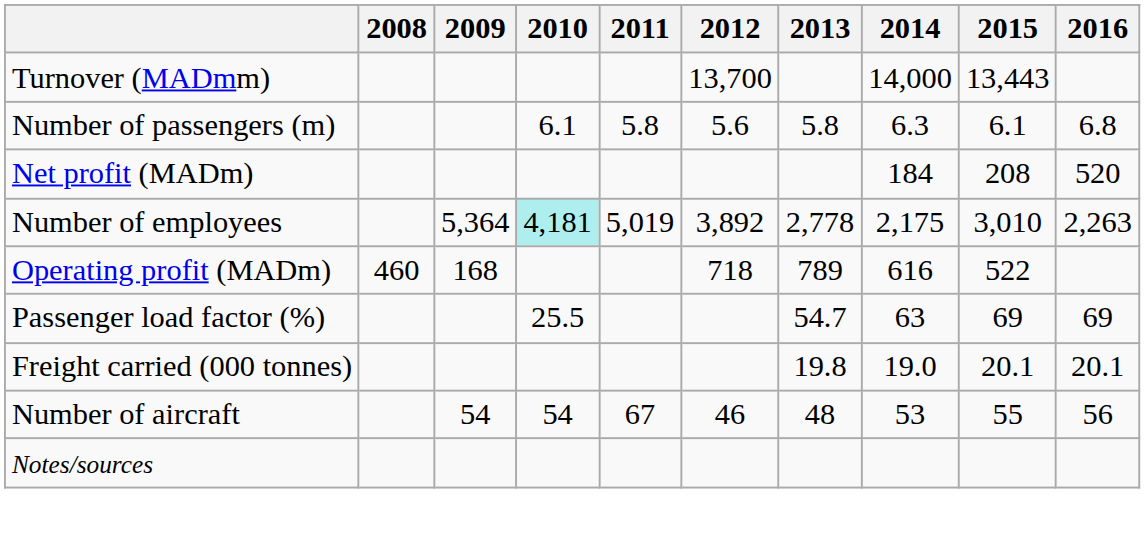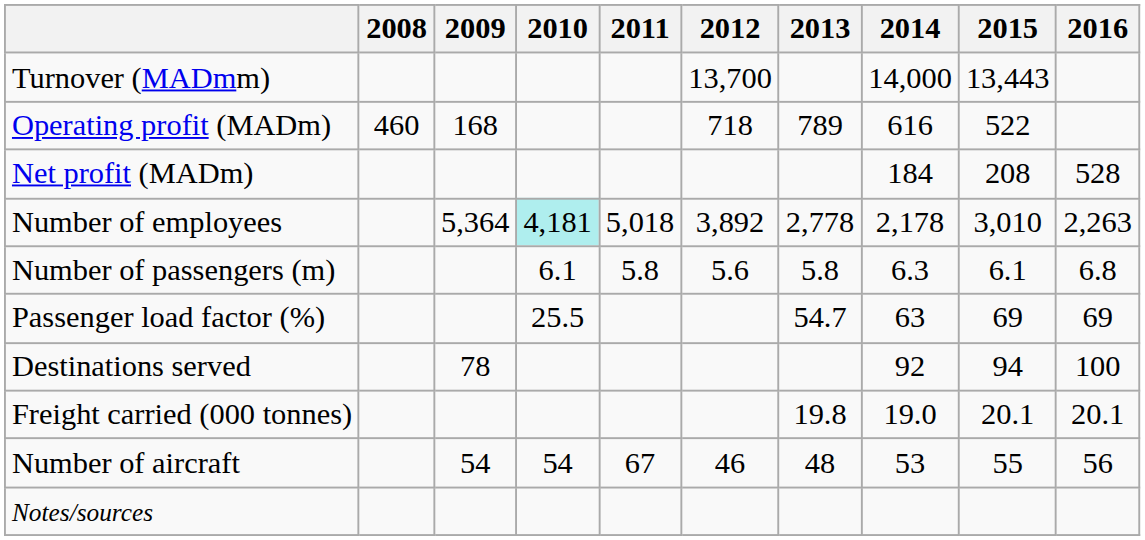rows swapped: Operating profit (MADm) <-> Number of passengers (m)
Net profit (MADm) | 2016: 520 -> 528
Number of employees | 2011: 5,019 -> 5,018
Number of employees | 2014: 2,175 -> 2,178
+ row: Destinations served | 78 | 92 | 94 | 100
